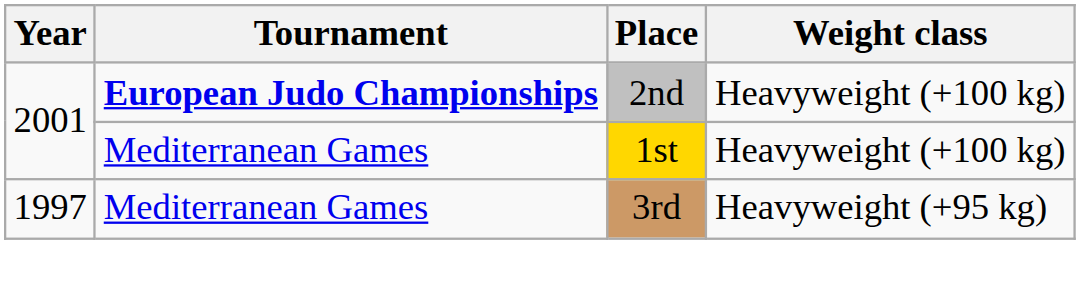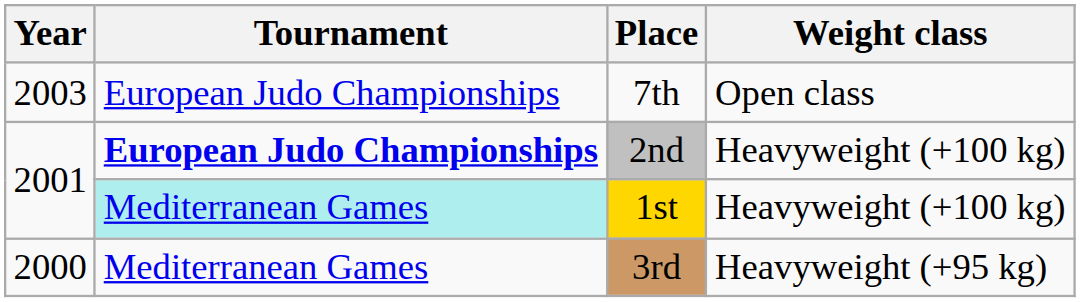+ row: 2003 | European Judo Championships | 7th | Open class
1st | Tournament: no background -> paleturquoise background
3rd | Year: 1997 -> 2000
